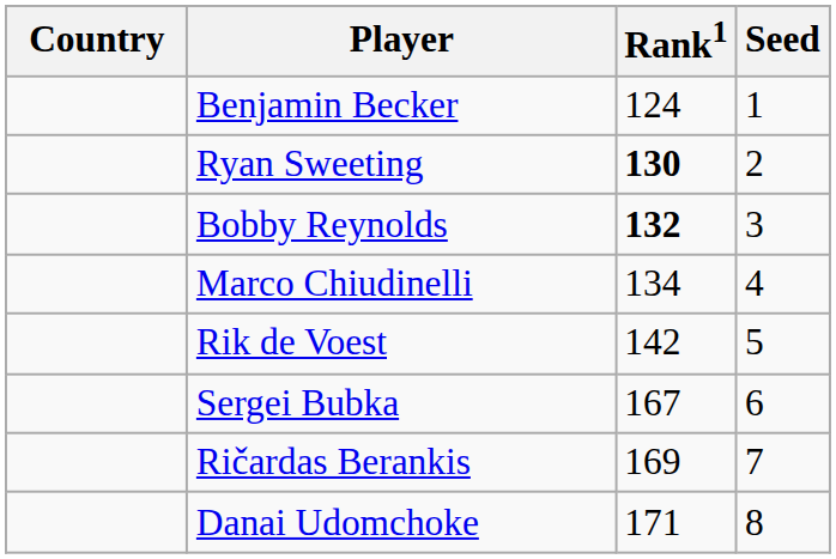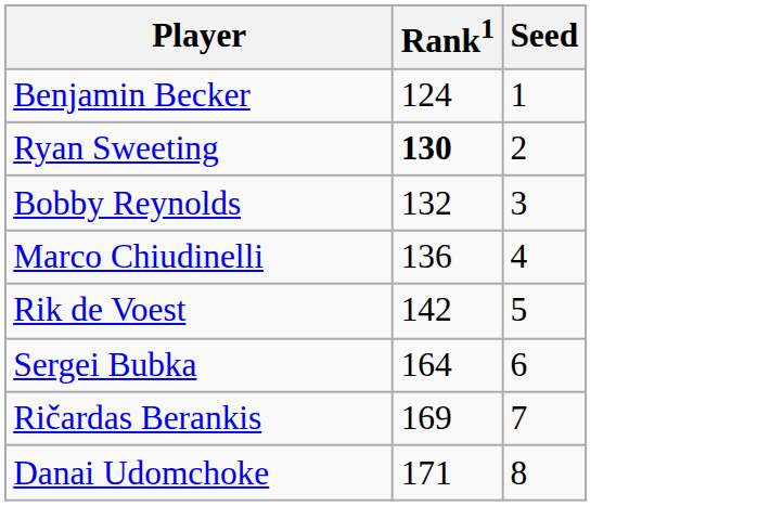- column: Country
Bobby Reynolds | Rank1: bold -> normal
Marco Chiudinelli | Rank1: 134 -> 136
Sergei Bubka | Rank1: 167 -> 164
